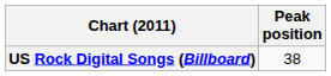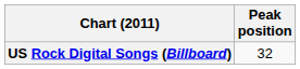US Rock Digital Songs (Billboard) | Peak position: 38 -> 32
